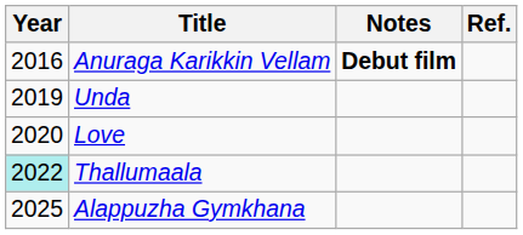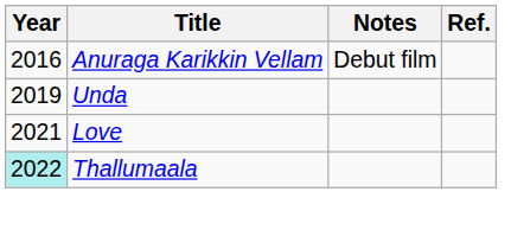Anuraga Karikkin Vellam | Notes: bold -> normal
Love | Year: 2020 -> 2021
- row: 2025 | Alappuzha Gymkhana
